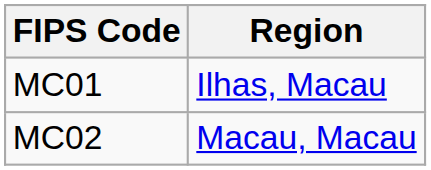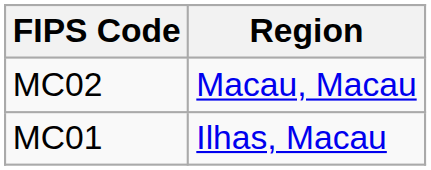rows swapped: MC01 <-> MC02
